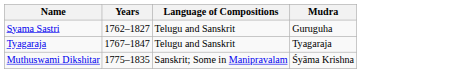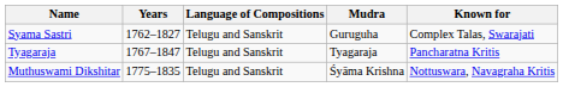+ column: Known for | Complex Talas, Swarajati | Pancharatna Kritis | Nottuswara, Navagraha Kritis
Muthuswami Dikshitar | Language of Compositions: Sanskrit; Some in Manipravalam -> Telugu and Sanskrit
